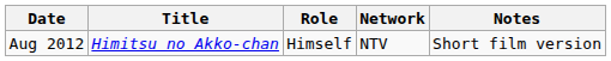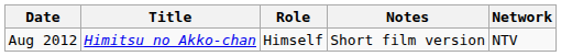columns swapped: Network <-> Notes
